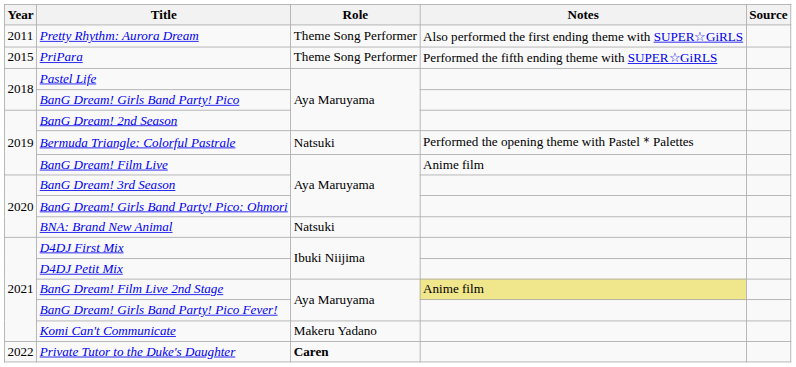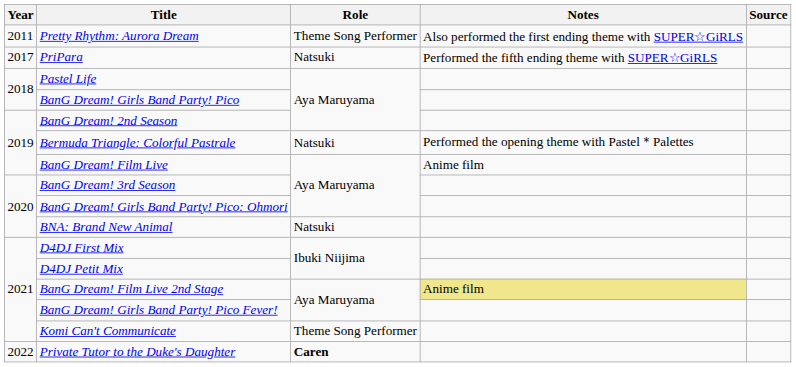PriPara | Year: 2015 -> 2017
PriPara | Role: Theme Song Performer -> Natsuki
Komi Can't Communicate | Role: Makeru Yadano -> Theme Song Performer
